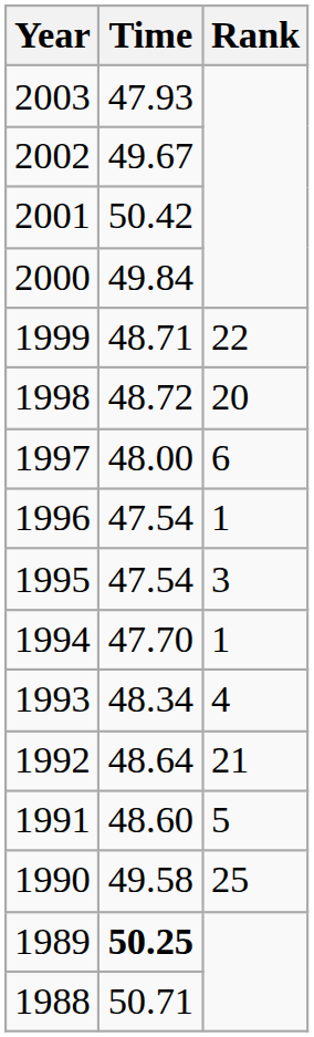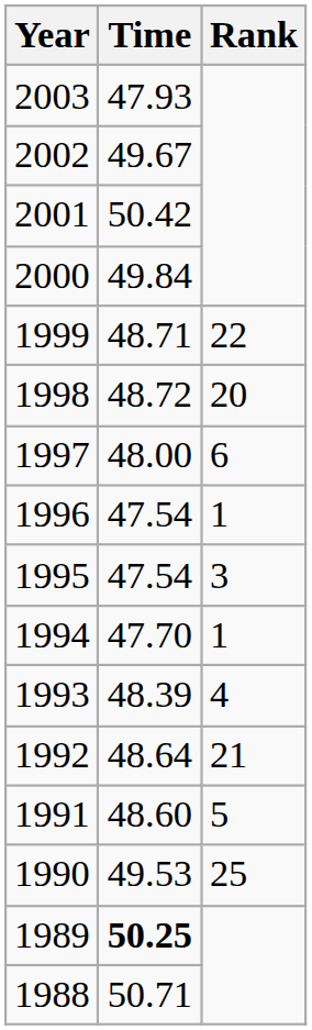1993 | Time: 48.34 -> 48.39
1990 | Time: 49.58 -> 49.53
